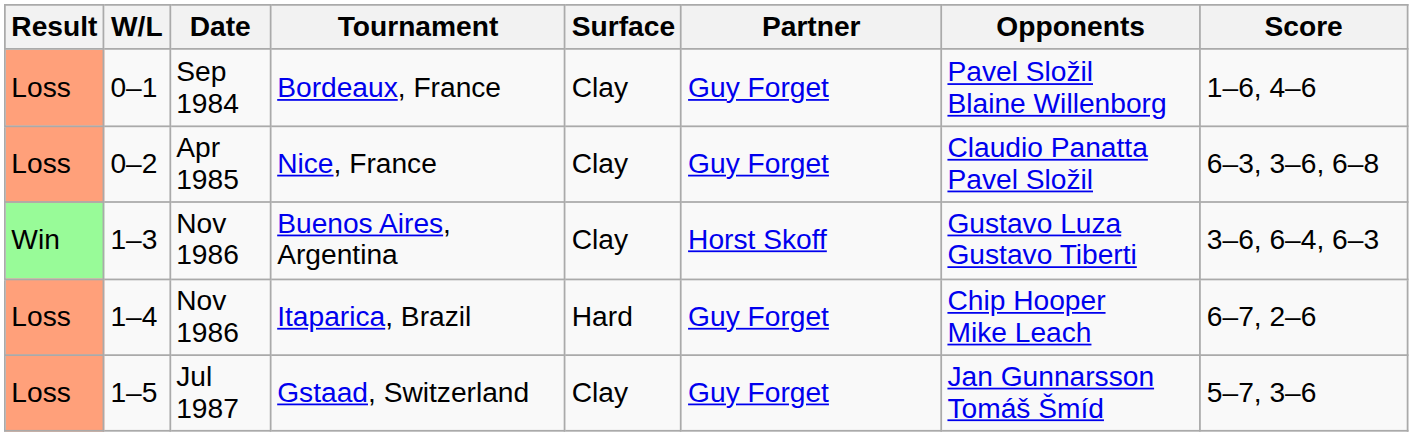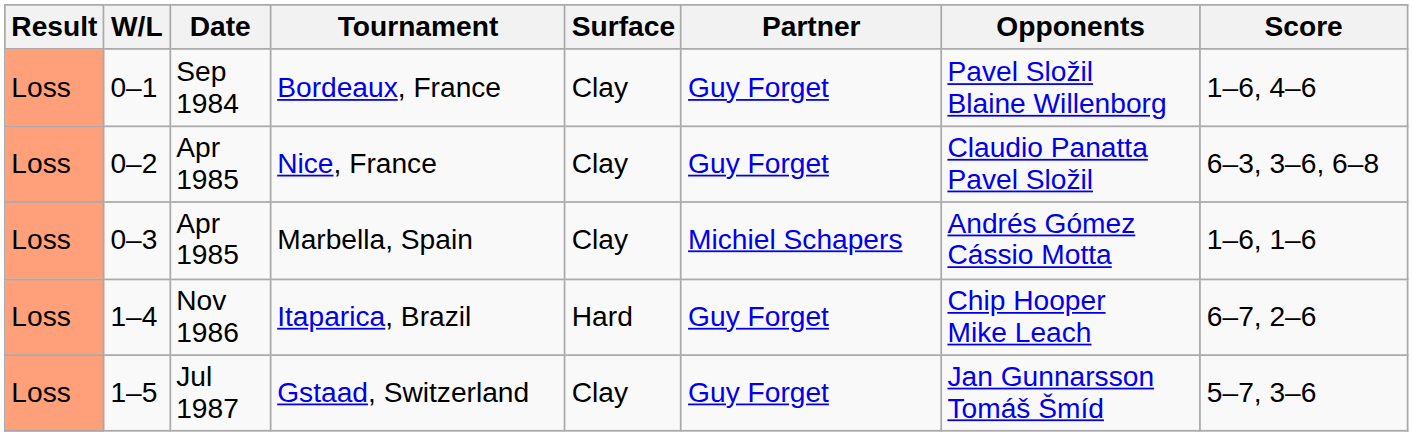+ row: Loss | 0–3 | Apr 1985 | Marbella, Spain | Clay | Michiel Schapers | Andrés Gómez Cássio Motta | 1–6, 1–6
- row: Win | 1–3 | Nov 1986 | Buenos Aires, Argentina | Clay | Horst Skoff | Gustavo Luza Gustavo Tiberti | 3–6, 6–4, 6–3
